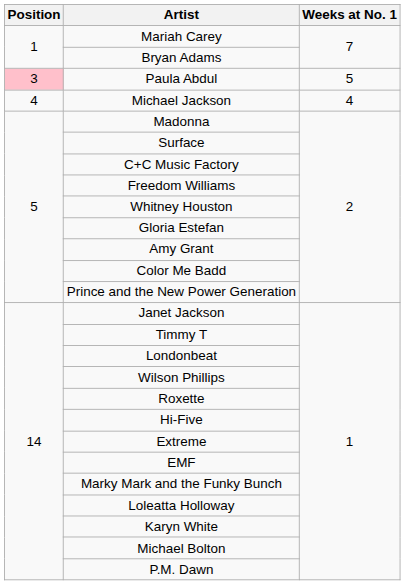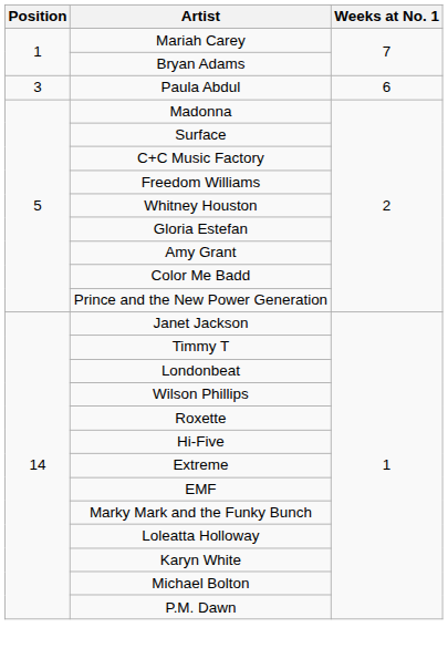Paula Abdul | Position: pink background -> no background
Paula Abdul | Weeks at No. 1: 5 -> 6
- row: 4 | Michael Jackson | 4
